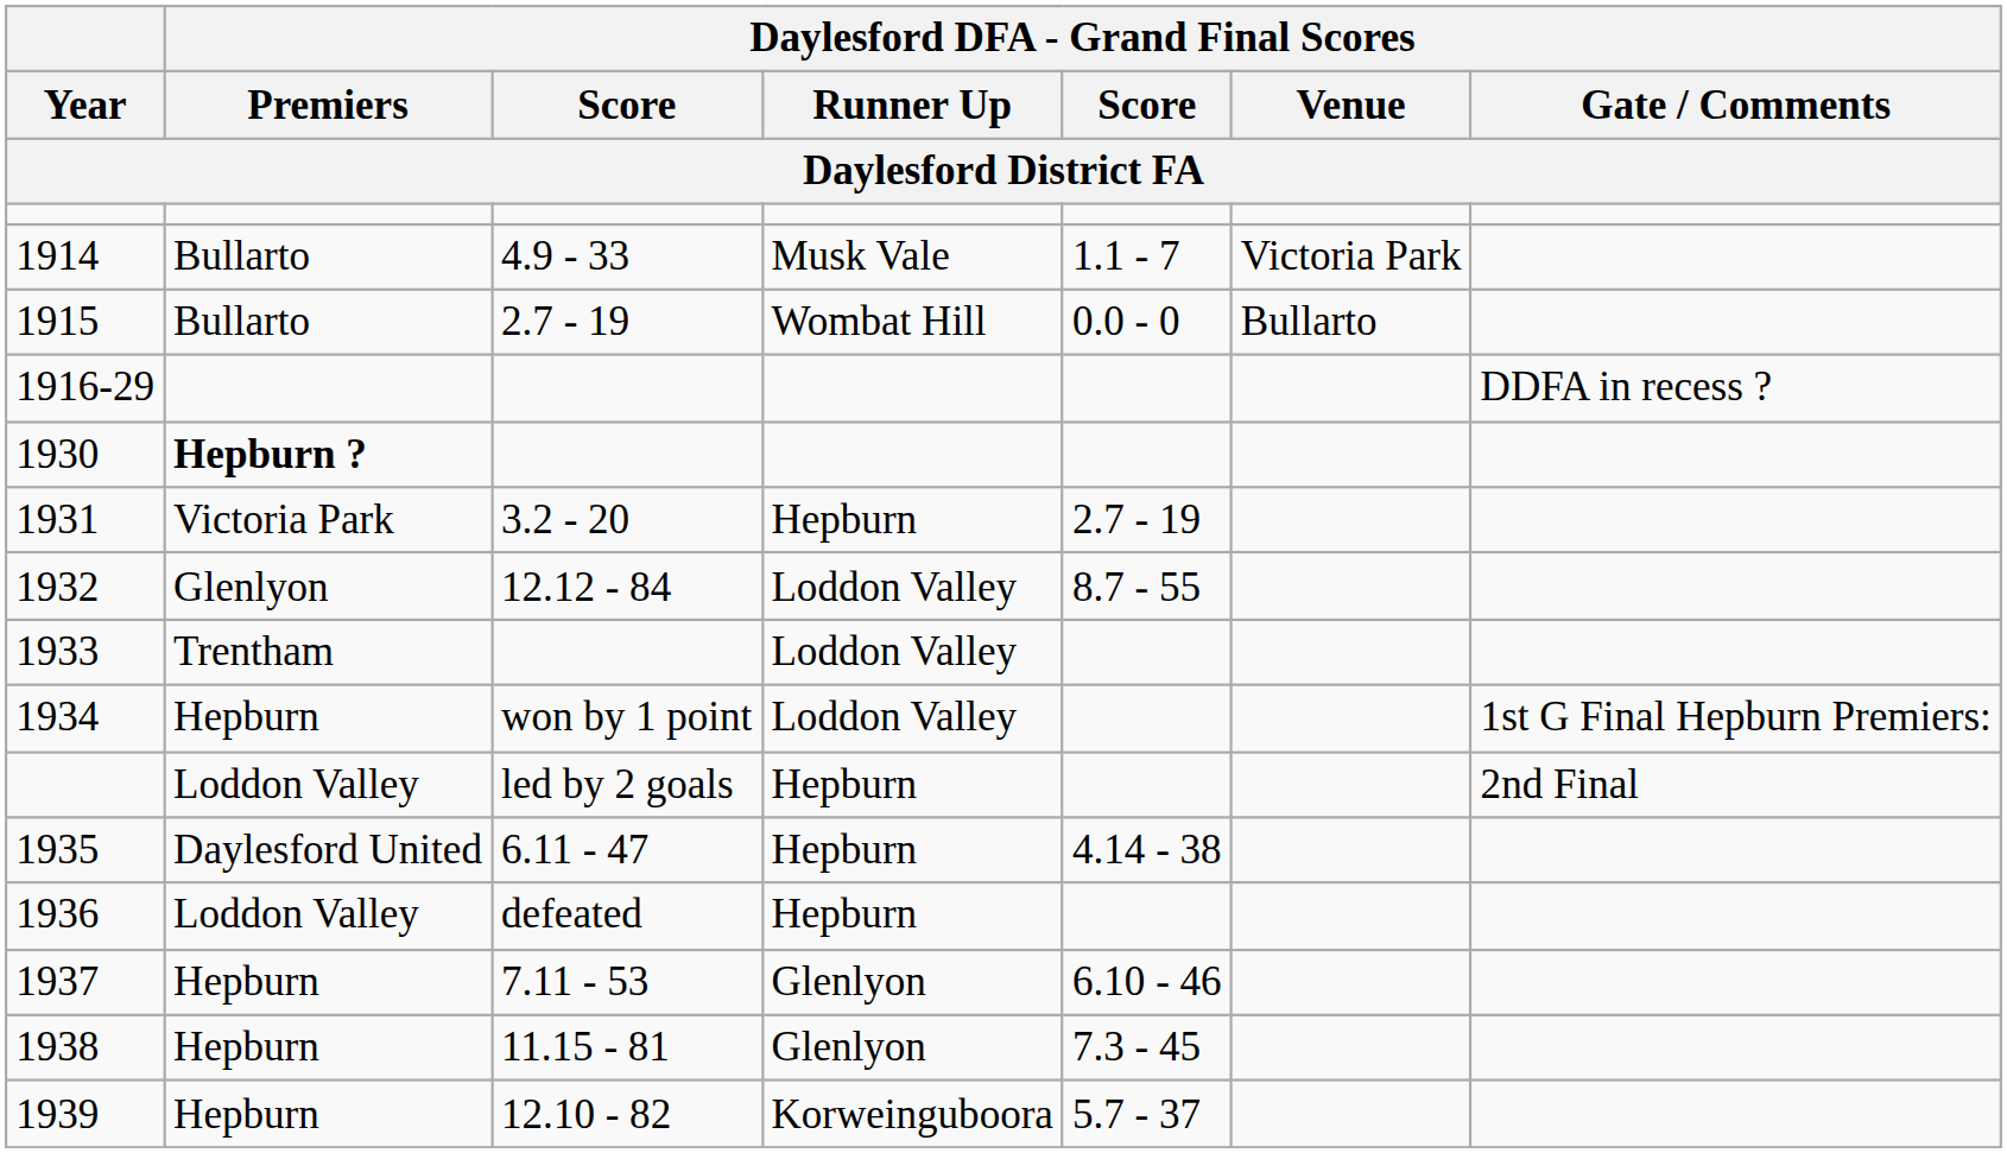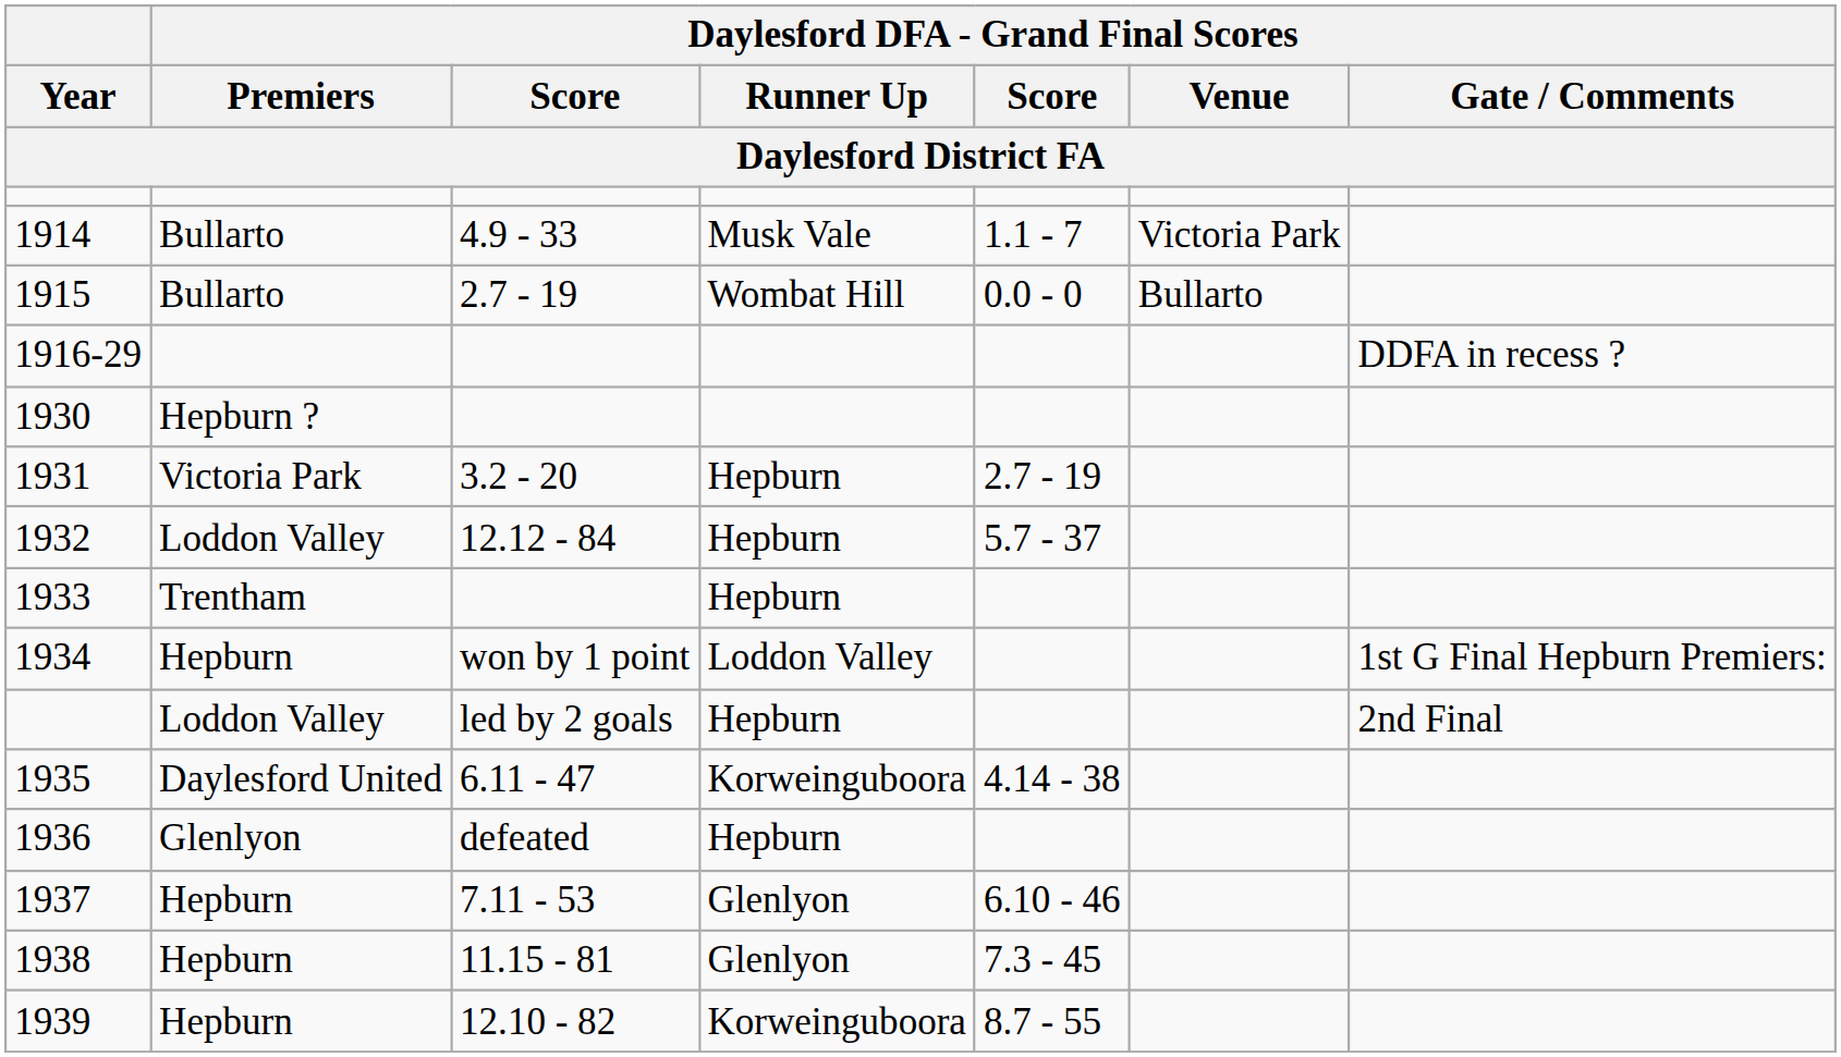1930 | Daylesford DFA - Grand Final Scores / Premiers: bold -> normal
1932 | Daylesford DFA - Grand Final Scores / Premiers: Glenlyon -> Loddon Valley
1932 | Daylesford DFA - Grand Final Scores / Runner Up: Loddon Valley -> Hepburn
1932 | column 5: 8.7 - 55 -> 5.7 - 37
1933 | Daylesford DFA - Grand Final Scores / Runner Up: Loddon Valley -> Hepburn
1935 | Daylesford DFA - Grand Final Scores / Runner Up: Hepburn -> Korweinguboora
1936 | Daylesford DFA - Grand Final Scores / Premiers: Loddon Valley -> Glenlyon
1939 | column 5: 5.7 - 37 -> 8.7 - 55
